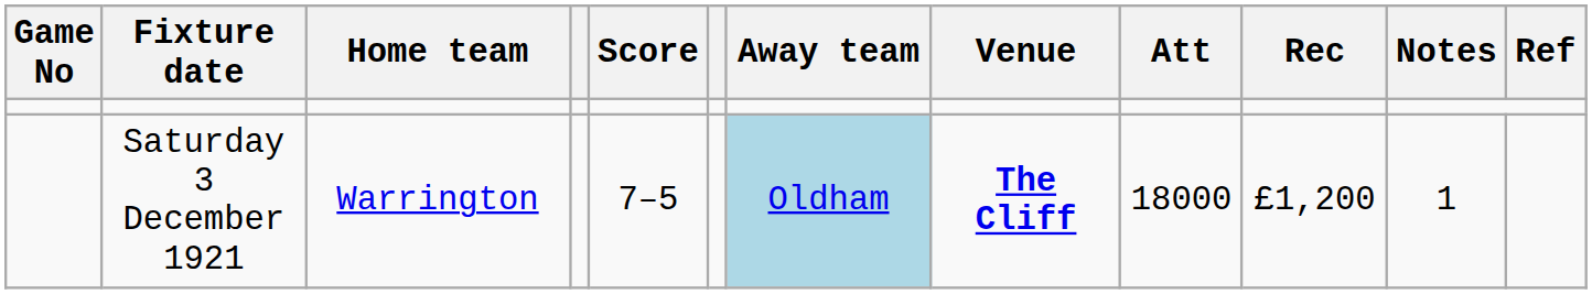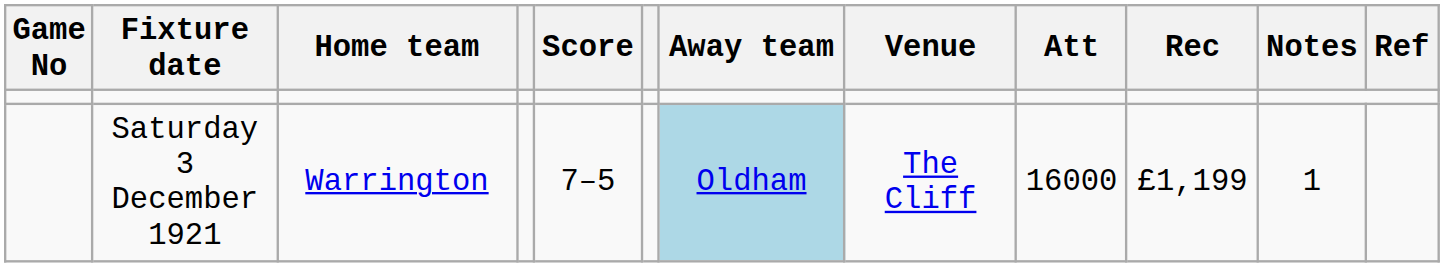Saturday 3 December 1921 | Venue: bold -> normal
Saturday 3 December 1921 | Att: 18000 -> 16000
Saturday 3 December 1921 | Rec: £1,200 -> £1,199
